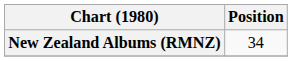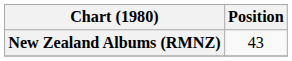New Zealand Albums (RMNZ) | Position: 34 -> 43
